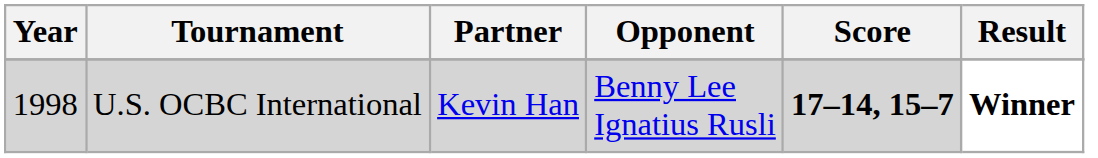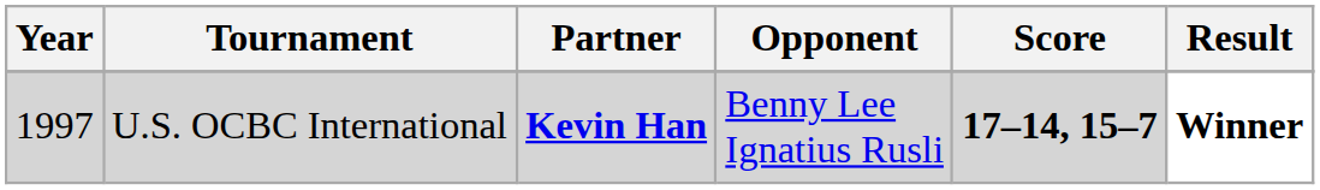U.S. OCBC International | Year: 1998 -> 1997
U.S. OCBC International | Partner: normal -> bold
